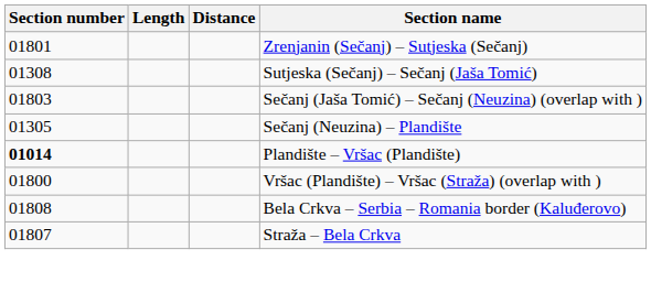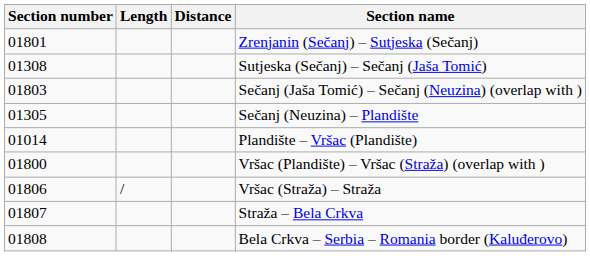Plandište – Vršac (Plandište) | Section number: bold -> normal
+ row: 01806 | / | Vršac (Straža) – Straža
rows swapped: Straža – Bela Crkva <-> Bela Crkva – Serbia – Romania border (Kaluđerovo)
